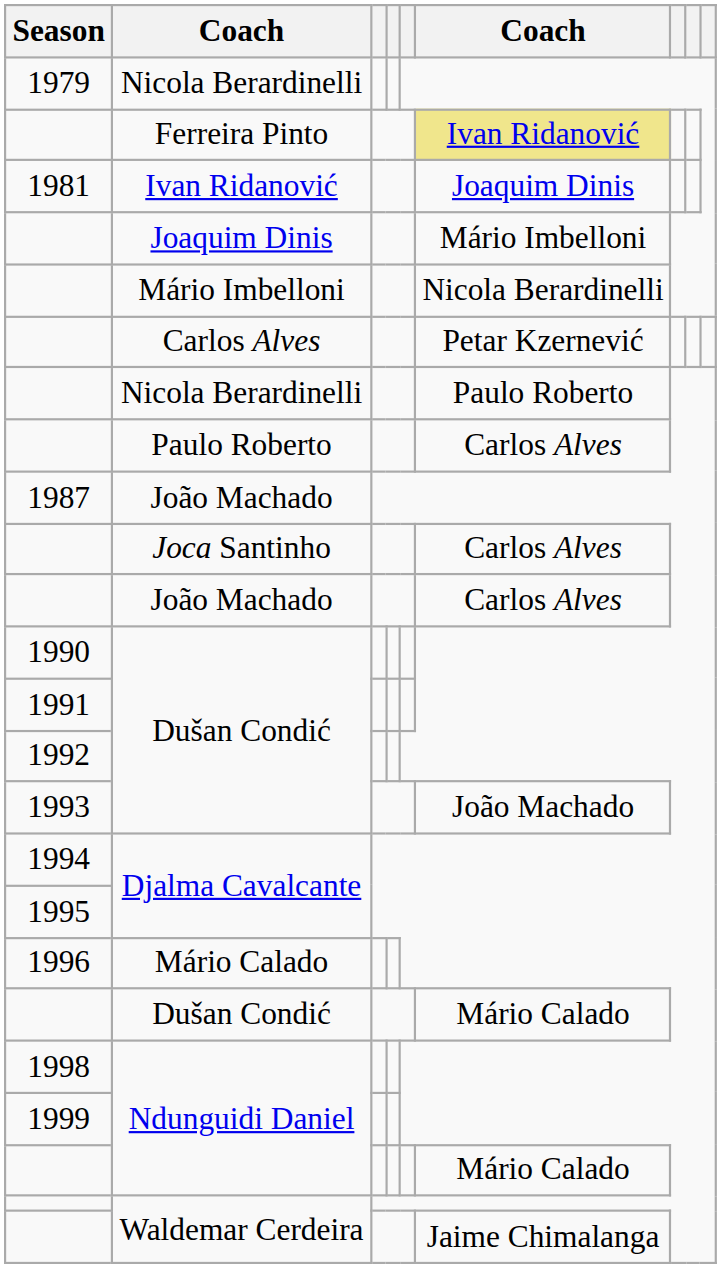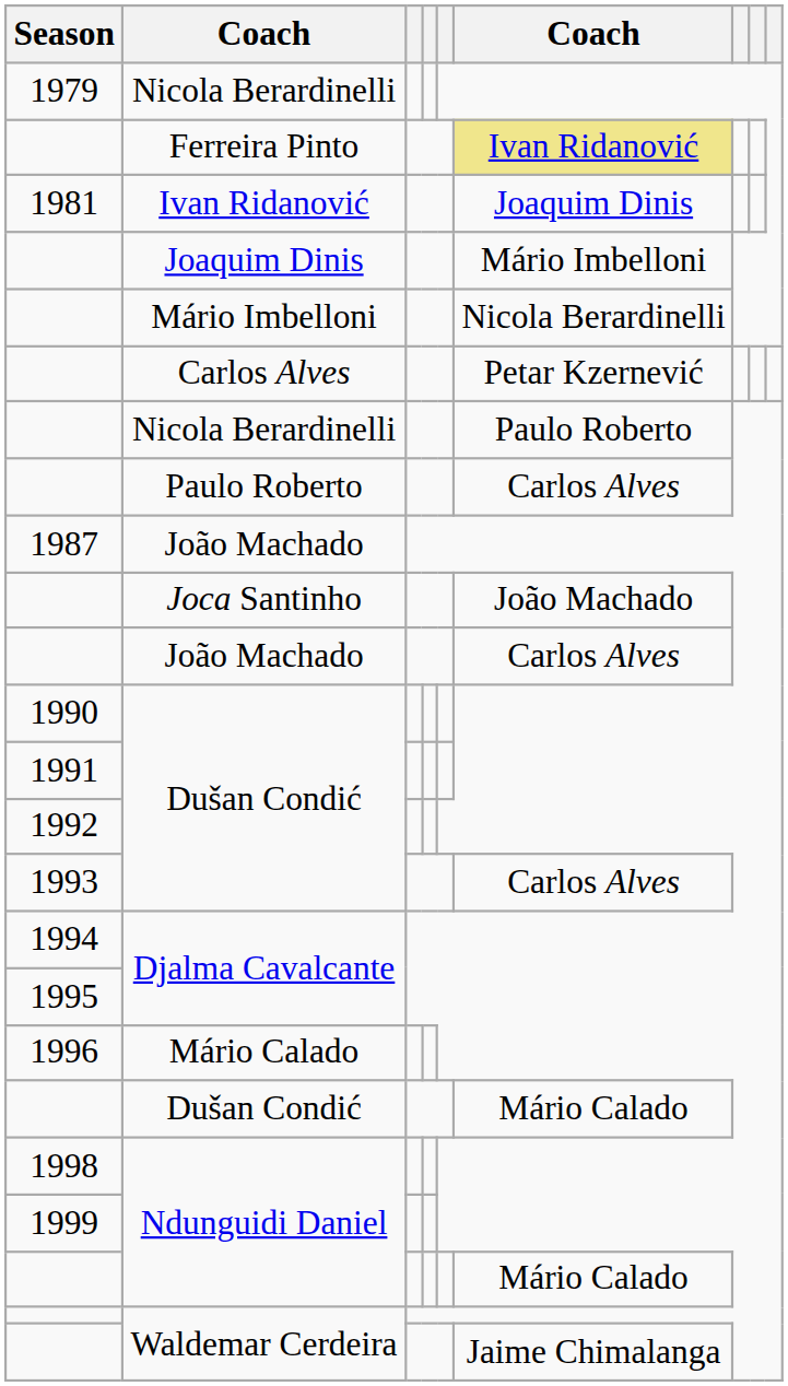Joca Santinho | column 6: Carlos Alves -> João Machado
1993 / Dušan Condić | column 6: João Machado -> Carlos Alves
